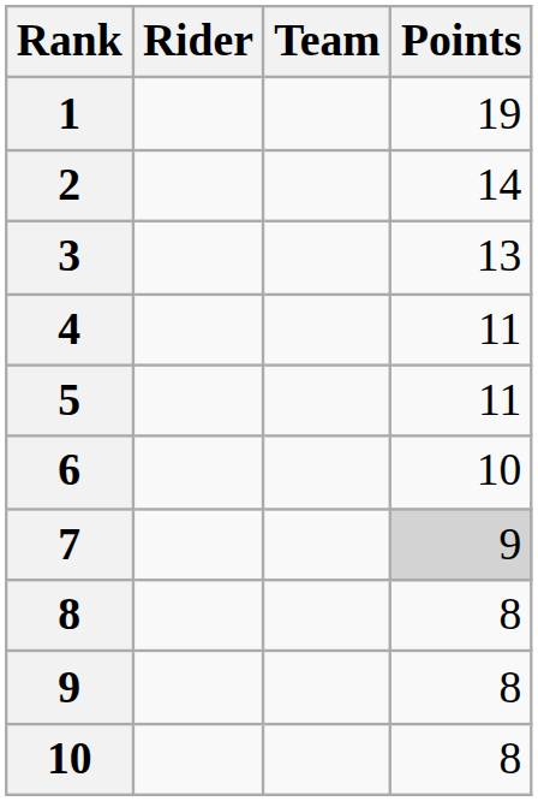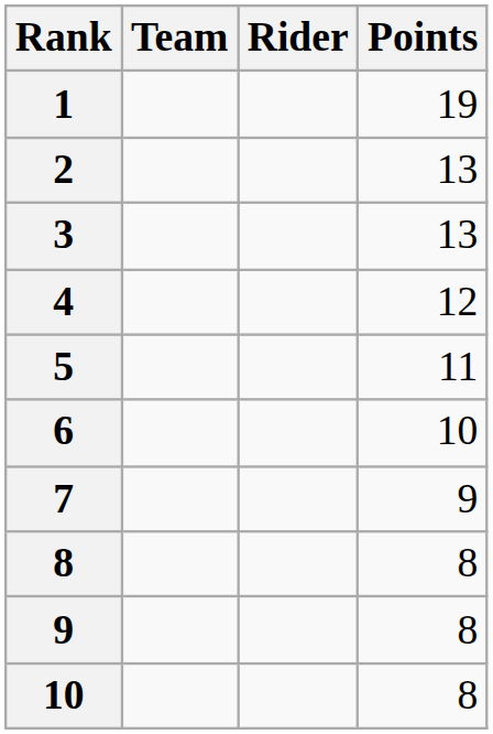columns swapped: Rider <-> Team
2 | Points: 14 -> 13
4 | Points: 11 -> 12
7 | Points: lightgrey background -> no background
